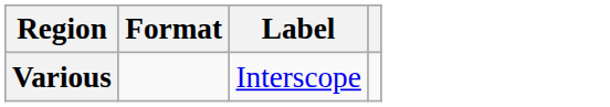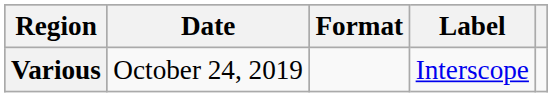+ column: Date | October 24, 2019
